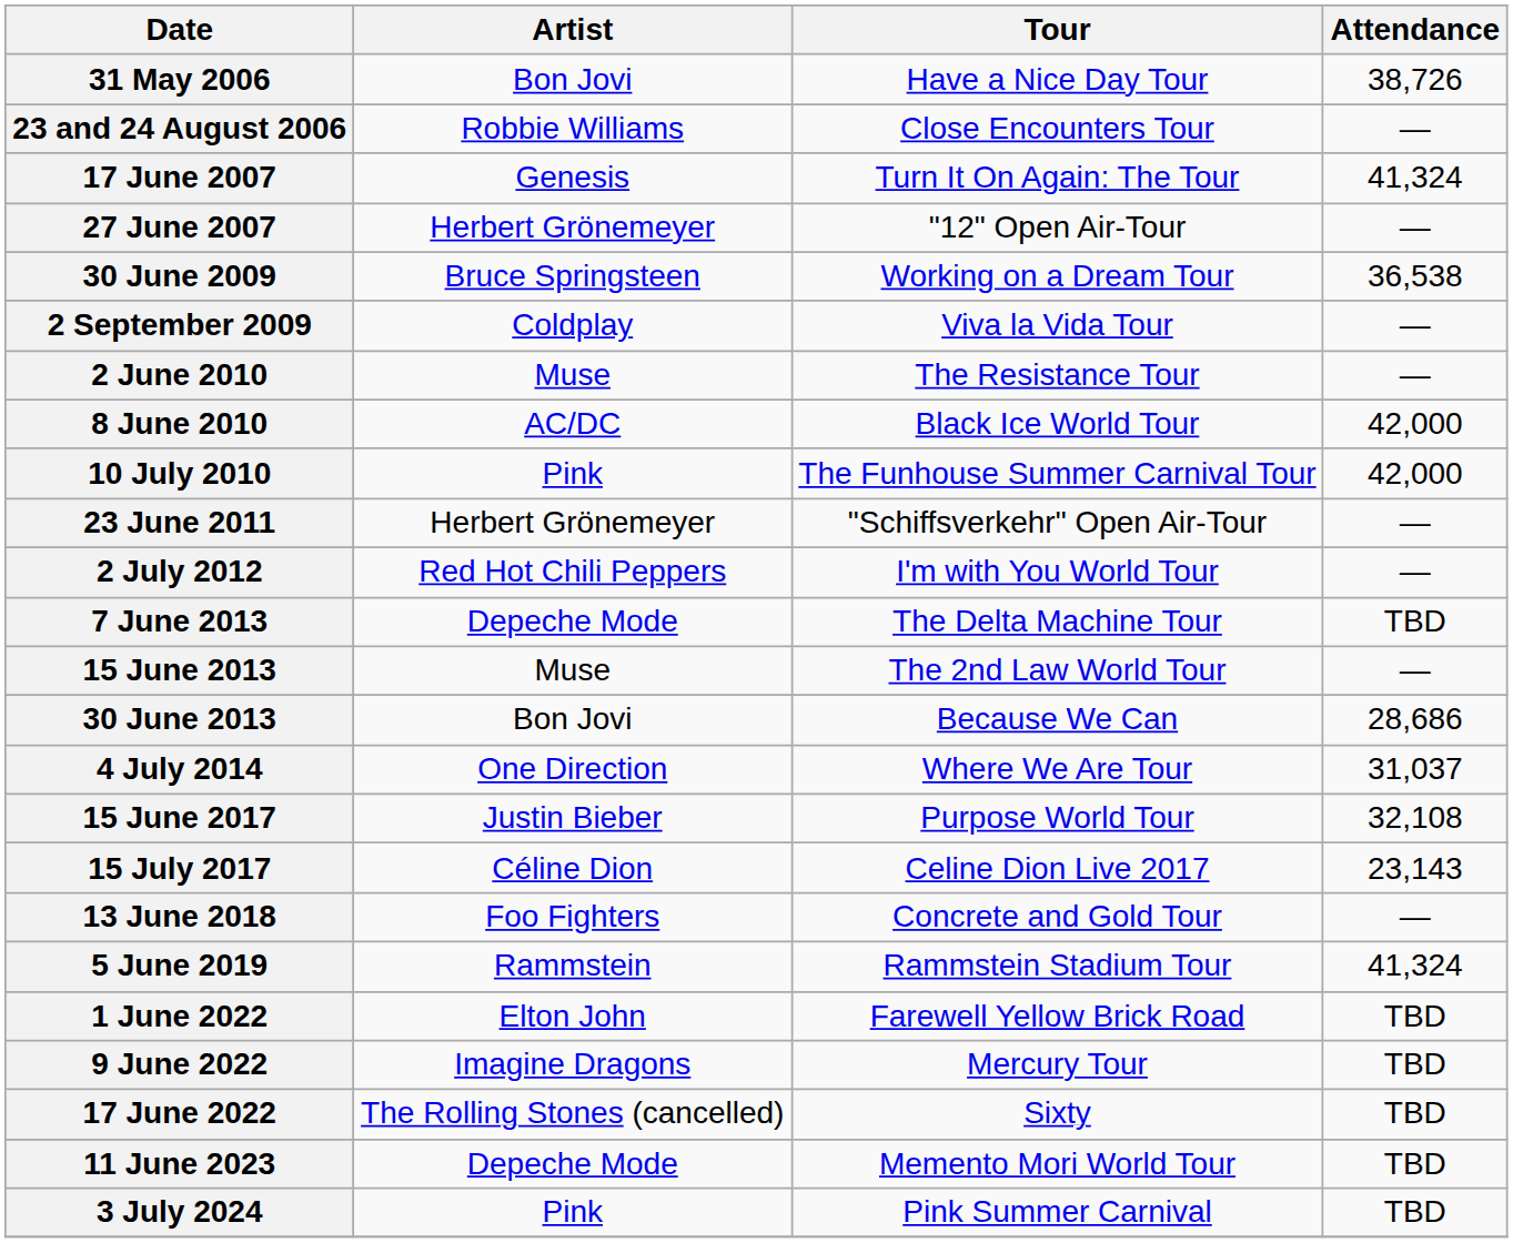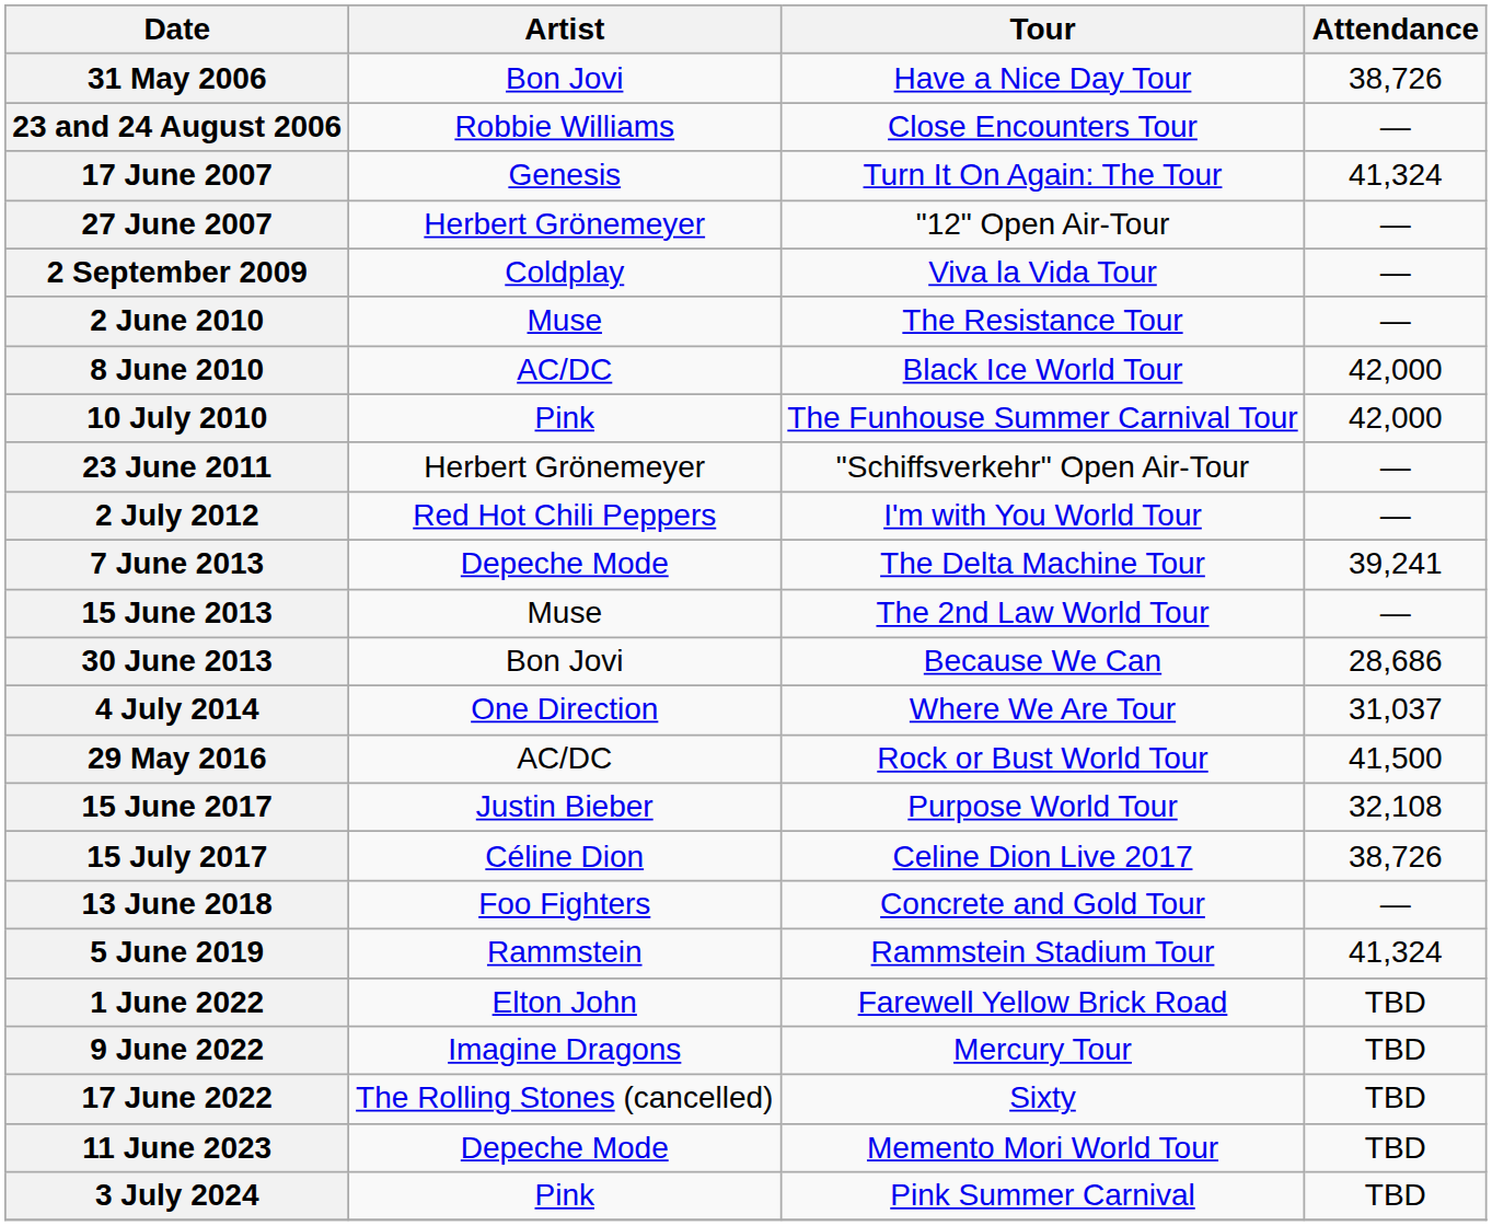- row: 30 June 2009 | Bruce Springsteen | Working on a Dream Tour | 36,538
7 June 2013 | Attendance: TBD -> 39,241
+ row: 29 May 2016 | AC/DC | Rock or Bust World Tour | 41,500
15 July 2017 | Attendance: 23,143 -> 38,726
